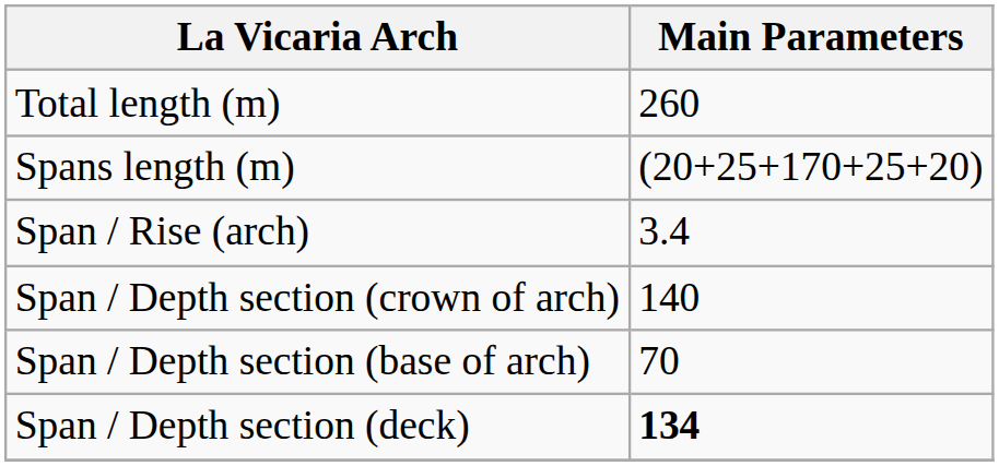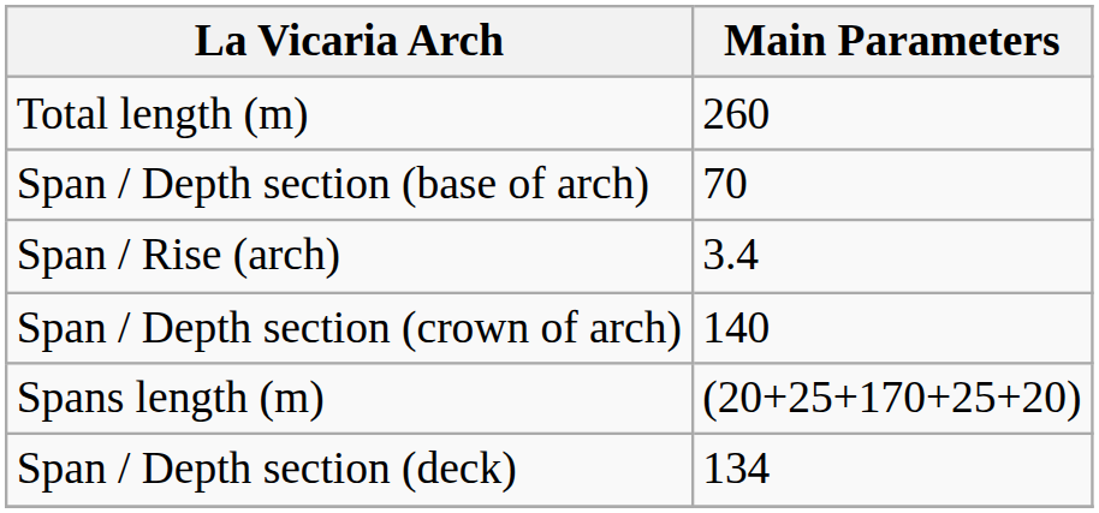rows swapped: Spans length (m) <-> Span / Depth section (base of arch)
Span / Depth section (deck) | Main Parameters: bold -> normal
